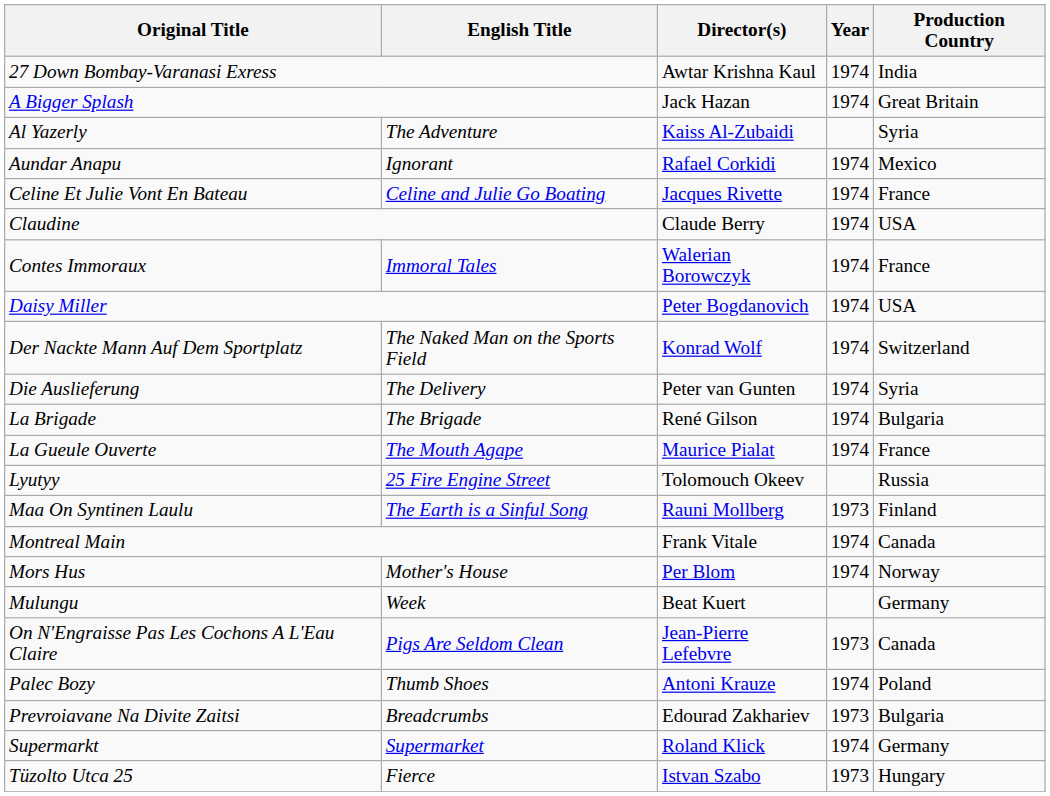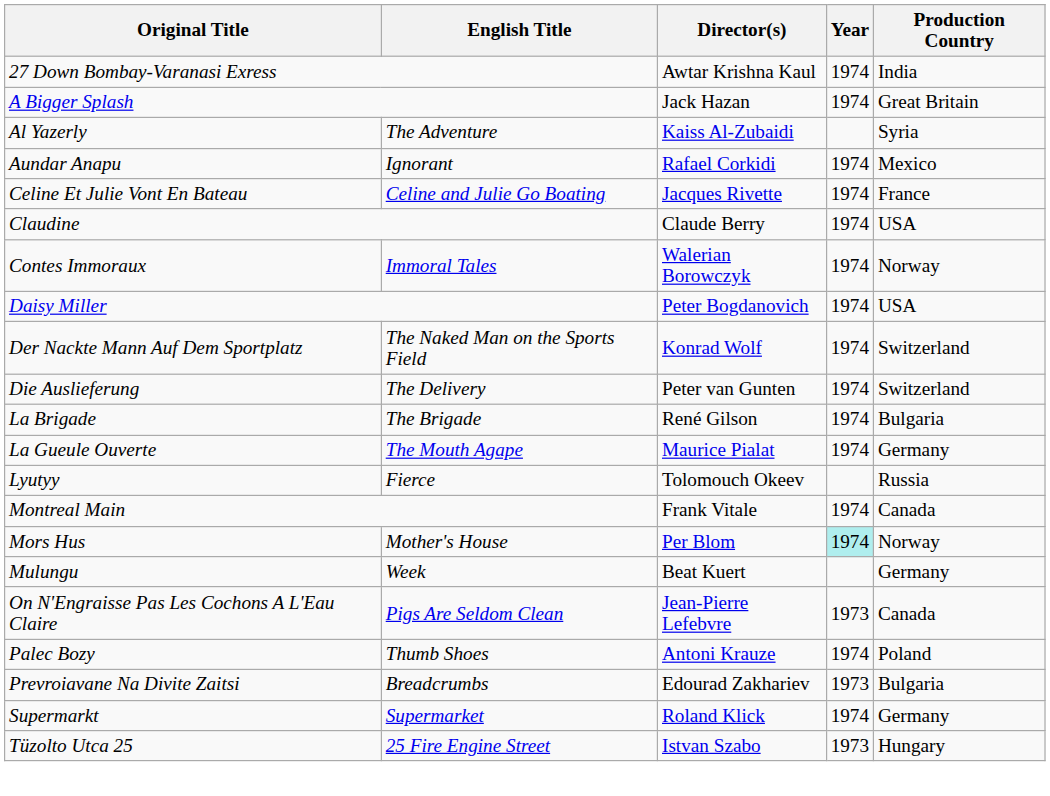Contes Immoraux | Production Country: France -> Norway
Die Auslieferung | Production Country: Syria -> Switzerland
La Gueule Ouverte | Production Country: France -> Germany
Lyutyy | English Title: 25 Fire Engine Street -> Fierce
- row: Maa On Syntinen Laulu | The Earth is a Sinful Song | Rauni Mollberg | 1973 | Finland
Mors Hus | Year: no background -> paleturquoise background
Tüzolto Utca 25 | English Title: Fierce -> 25 Fire Engine Street
